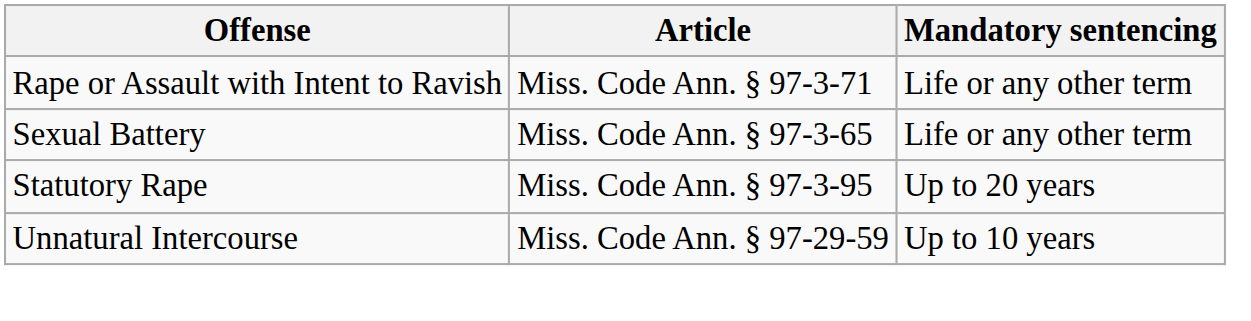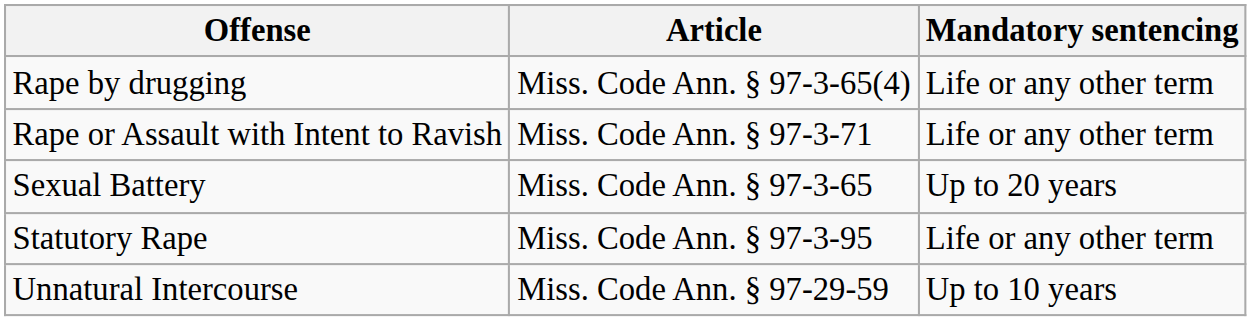+ row: Rape by drugging | Miss. Code Ann. § 97-3-65(4) | Life or any other term
Sexual Battery | Mandatory sentencing: Life or any other term -> Up to 20 years
Statutory Rape | Mandatory sentencing: Up to 20 years -> Life or any other term
